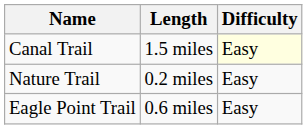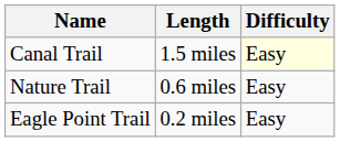Nature Trail | Length: 0.2 miles -> 0.6 miles
Eagle Point Trail | Length: 0.6 miles -> 0.2 miles
